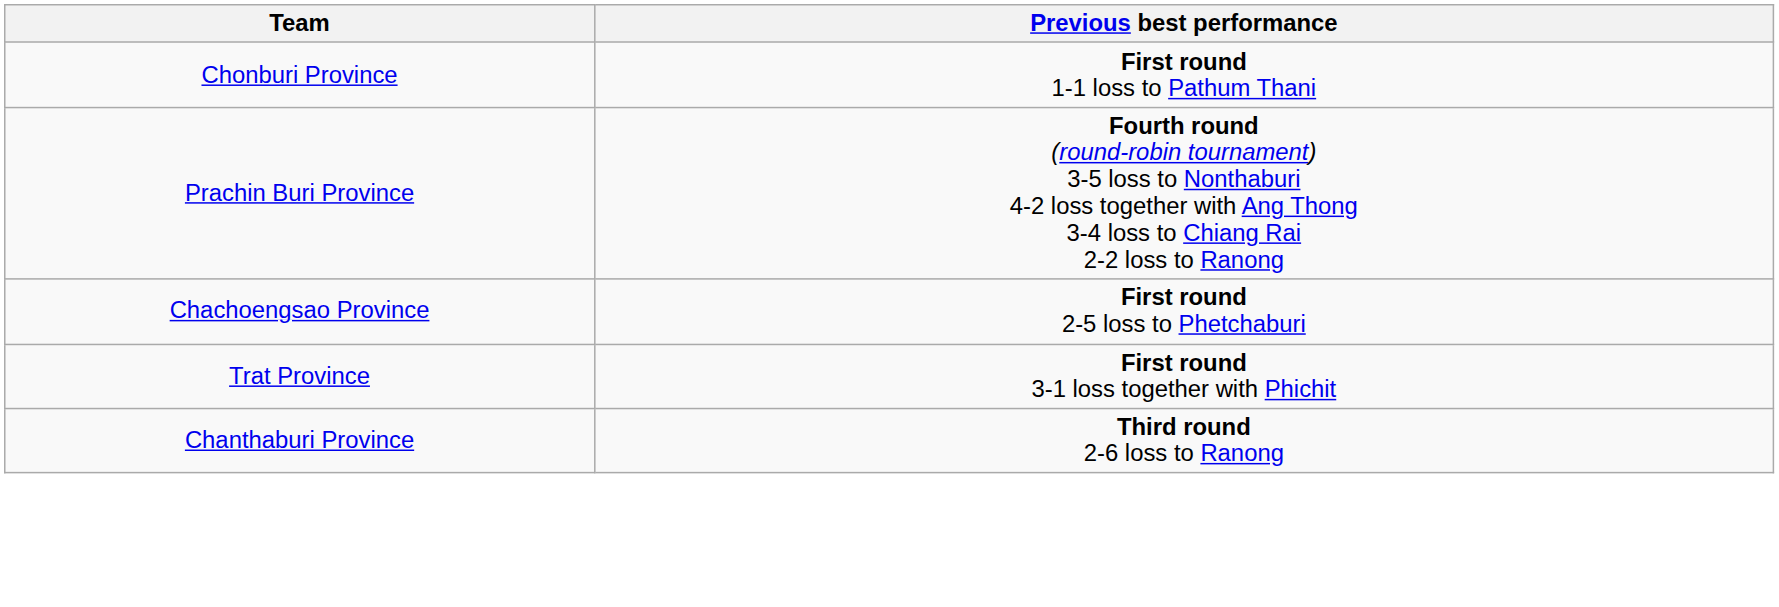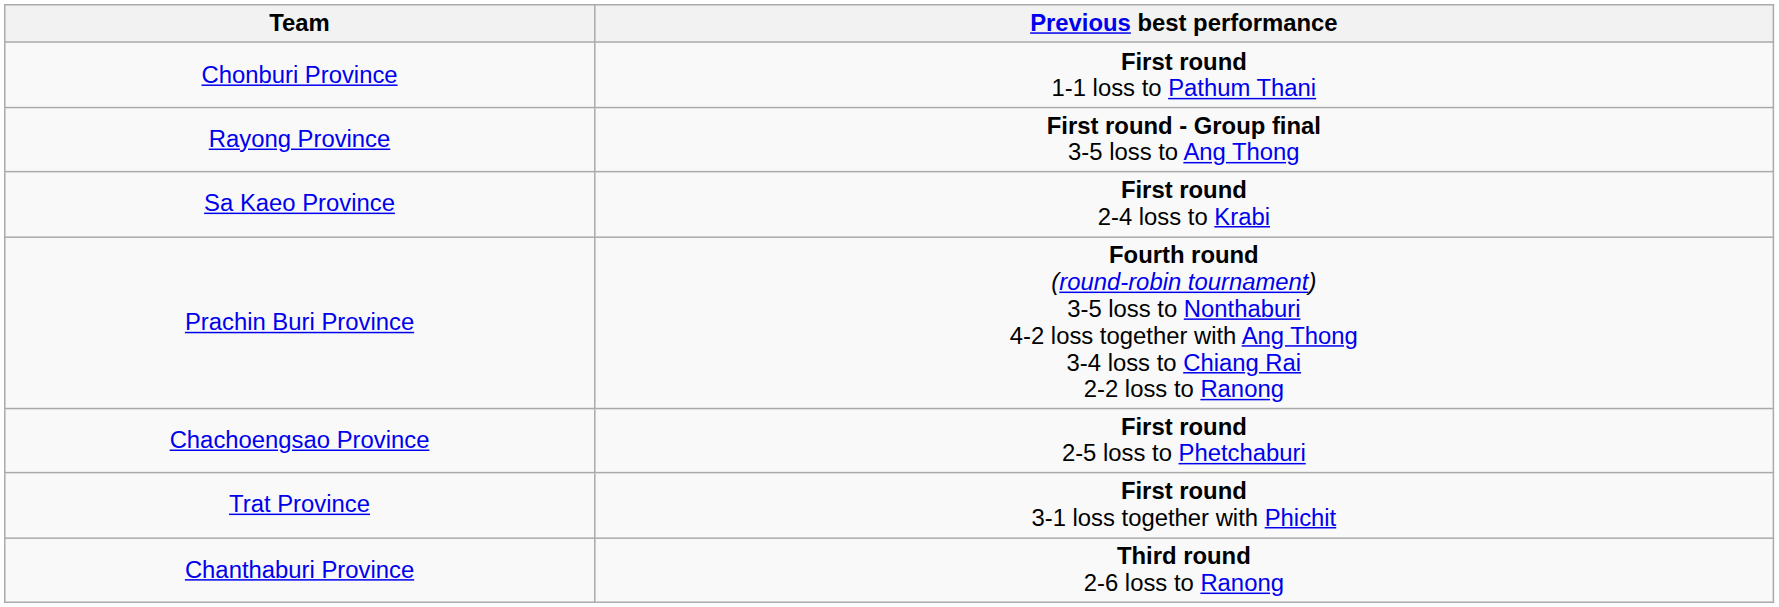+ row: Rayong Province | First round - Group final 3-5 loss to Ang Thong
+ row: Sa Kaeo Province | First round 2-4 loss to Krabi
